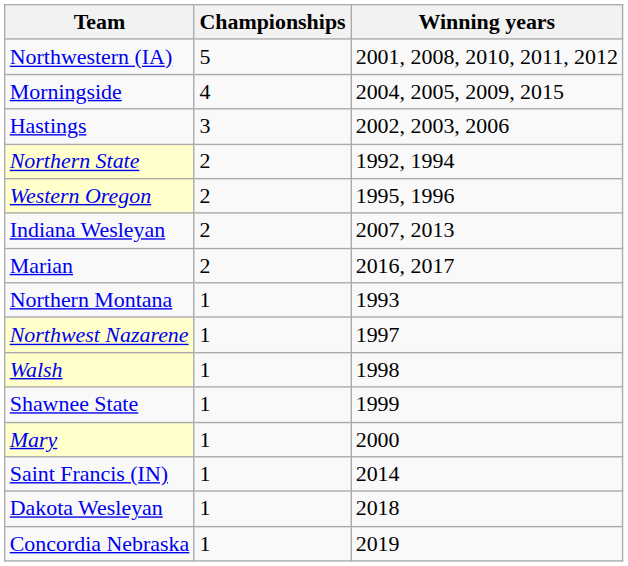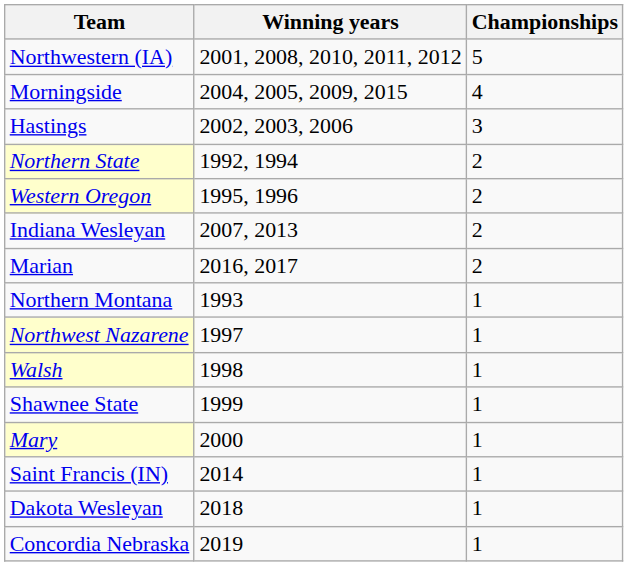columns swapped: Championships <-> Winning years
